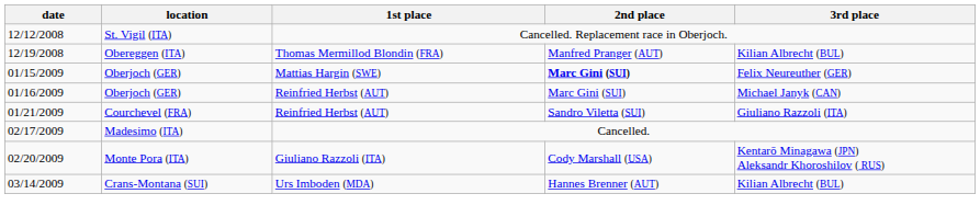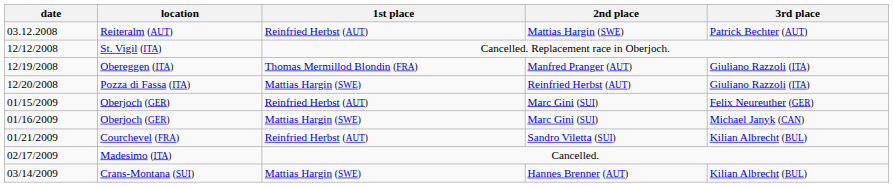+ row: 03.12.2008 | Reiteralm (AUT) | Reinfried Herbst (AUT) | Mattias Hargin (SWE) | Patrick Bechter (AUT)
Obereggen (ITA) | 3rd place: Kilian Albrecht (BUL) -> Giuliano Razzoli (ITA)
+ row: 12/20/2008 | Pozza di Fassa (ITA) | Mattias Hargin (SWE) | Reinfried Herbst (AUT) | Giuliano Razzoli (ITA)
01/15/2009 / Oberjoch (GER) | 1st place: Mattias Hargin (SWE) -> Reinfried Herbst (AUT)
01/15/2009 / Oberjoch (GER) | 2nd place: bold -> normal
01/16/2009 / Oberjoch (GER) | 1st place: Reinfried Herbst (AUT) -> Mattias Hargin (SWE)
Courchevel (FRA) | 3rd place: Giuliano Razzoli (ITA) -> Kilian Albrecht (BUL)
- row: 02/20/2009 | Monte Pora (ITA) | Giuliano Razzoli (ITA) | Cody Marshall (USA) | Kentarō Minagawa (JPN) Aleksandr Khoroshilov ( RUS)
Crans-Montana (SUI) | 1st place: Urs Imboden (MDA) -> Mattias Hargin (SWE)
